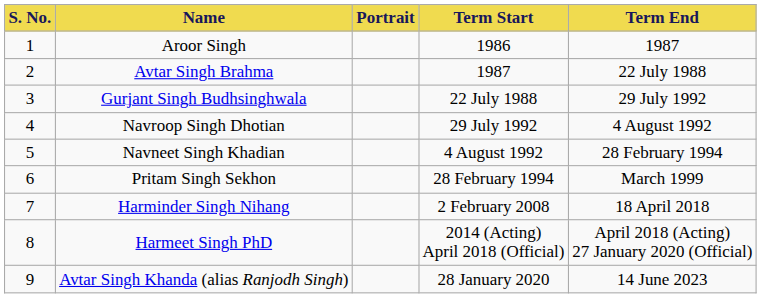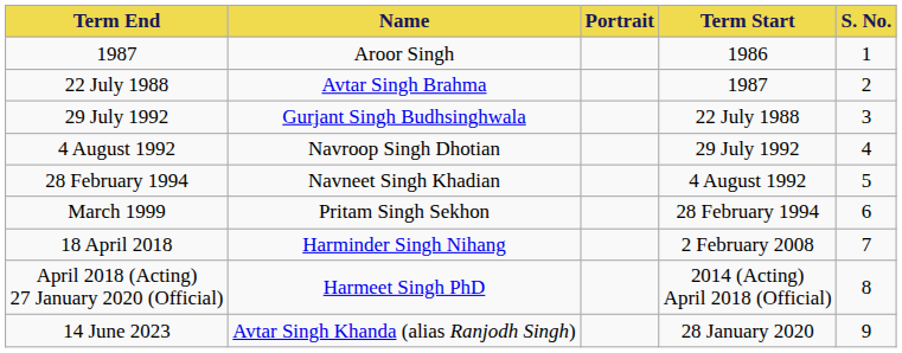columns swapped: S. No. <-> Term End
